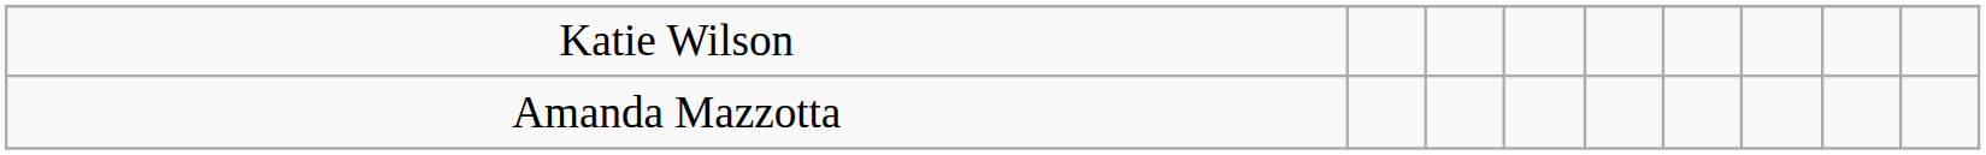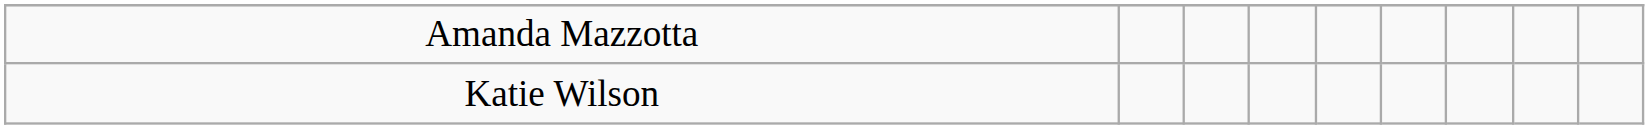rows swapped: Amanda Mazzotta <-> Katie Wilson
